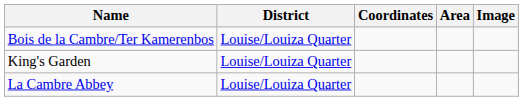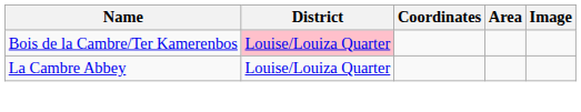Bois de la Cambre/Ter Kamerenbos | District: no background -> pink background
- row: King's Garden | Louise/Louiza Quarter
